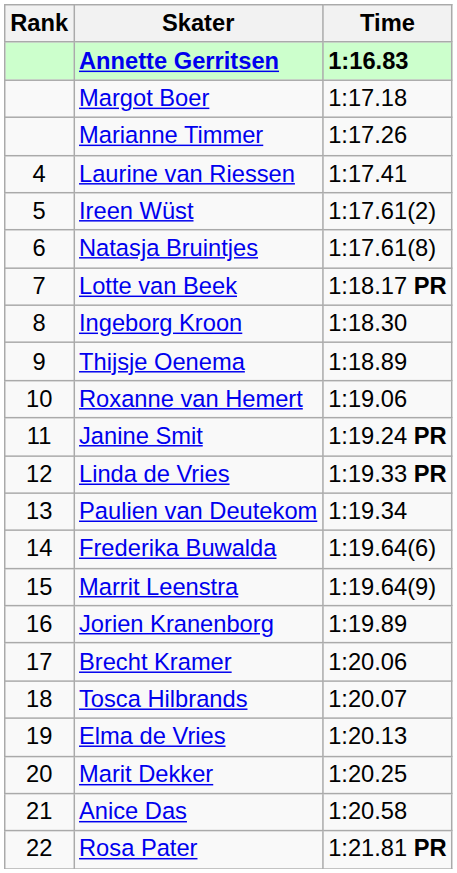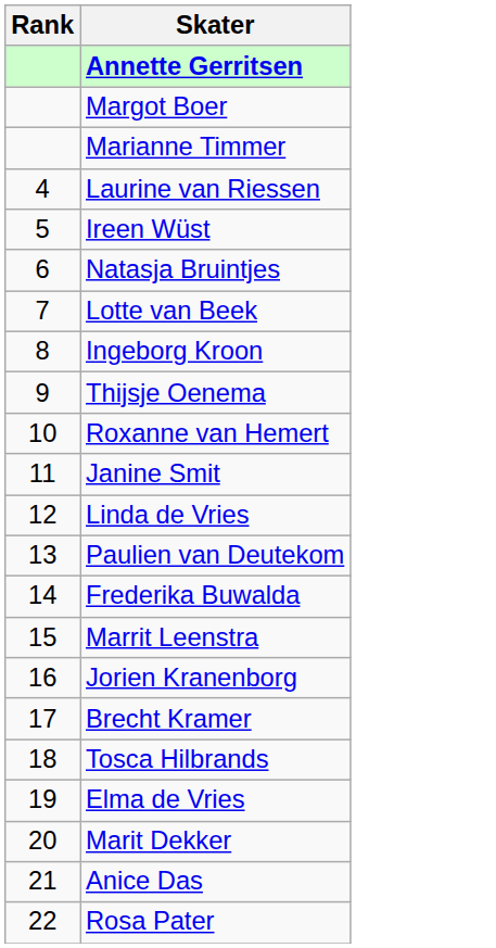- column: Time | 1:16.83 | 1:17.18 | 1:17.26 | 1:17.41 | 1:17.61(2) | 1:17.61(8) | 1:18.17 PR | 1:18.30 | 1:18.89 | 1:19.06 | 1:19.24 PR | 1:19.33 PR | 1:19.34 | 1:19.64(6) | 1:19.64(9) | 1:19.89 | 1:20.06 | 1:20.07 | 1:20.13 | 1:20.25 | 1:20.58 | 1:21.81 PR
